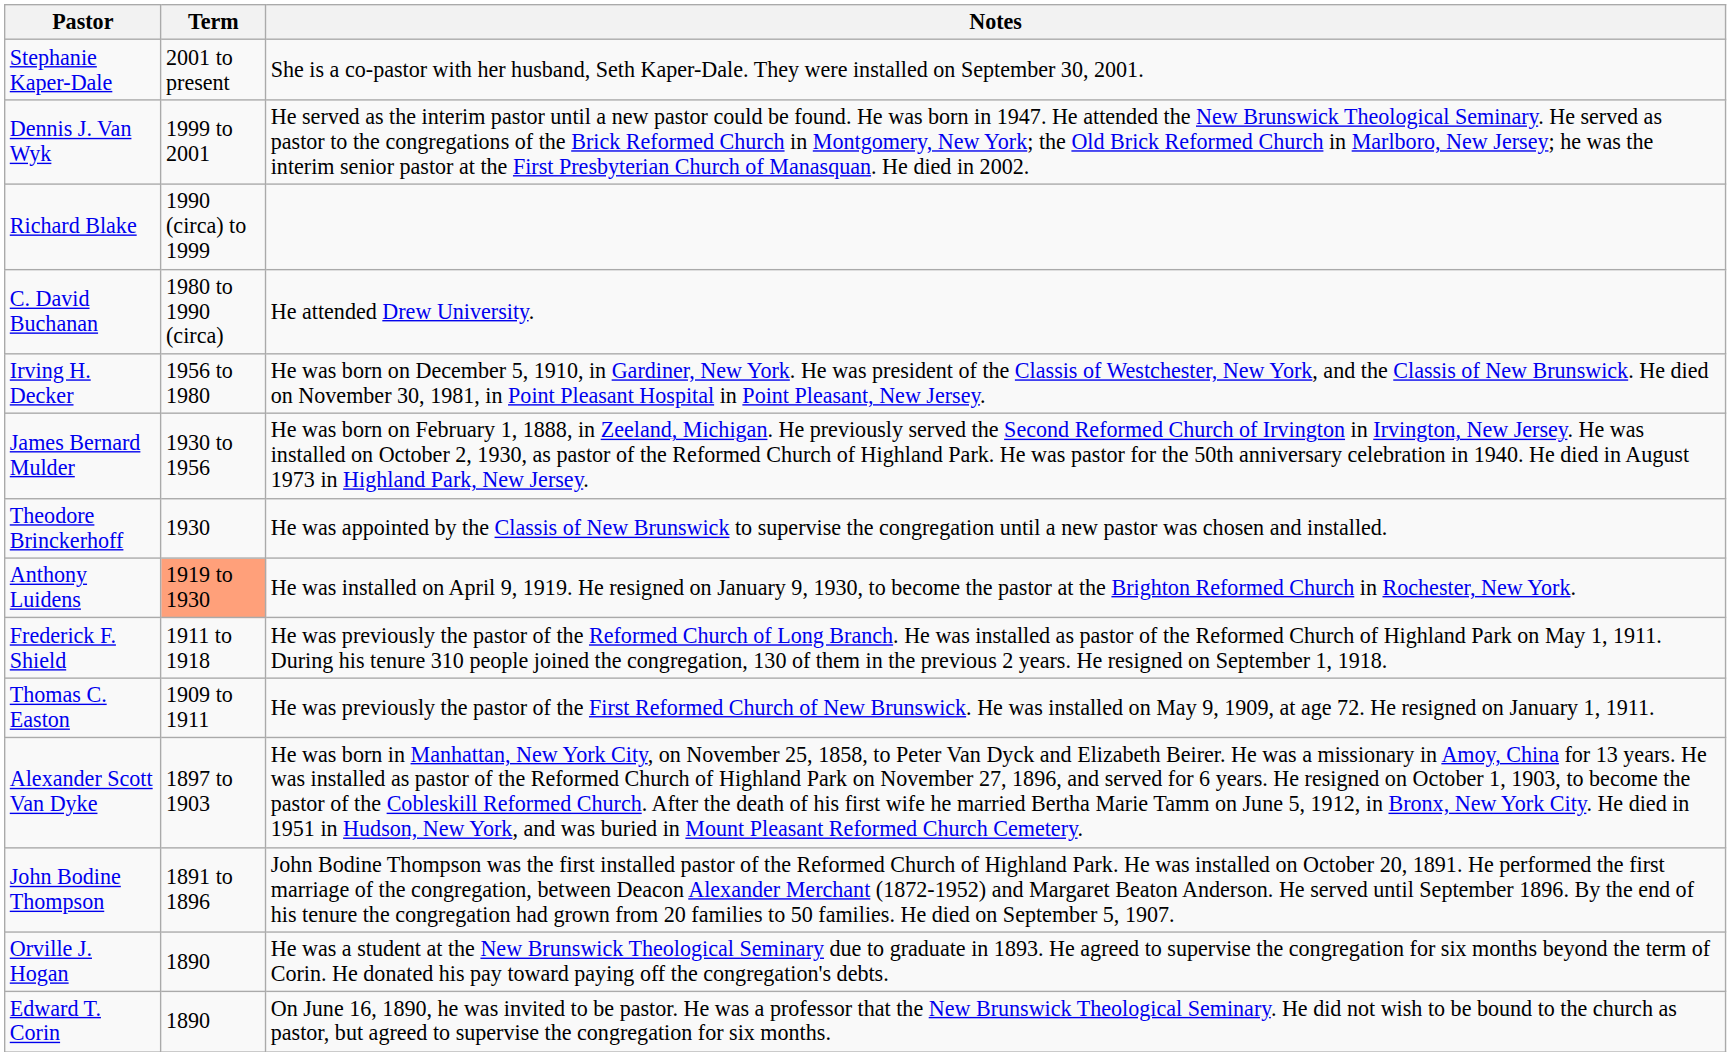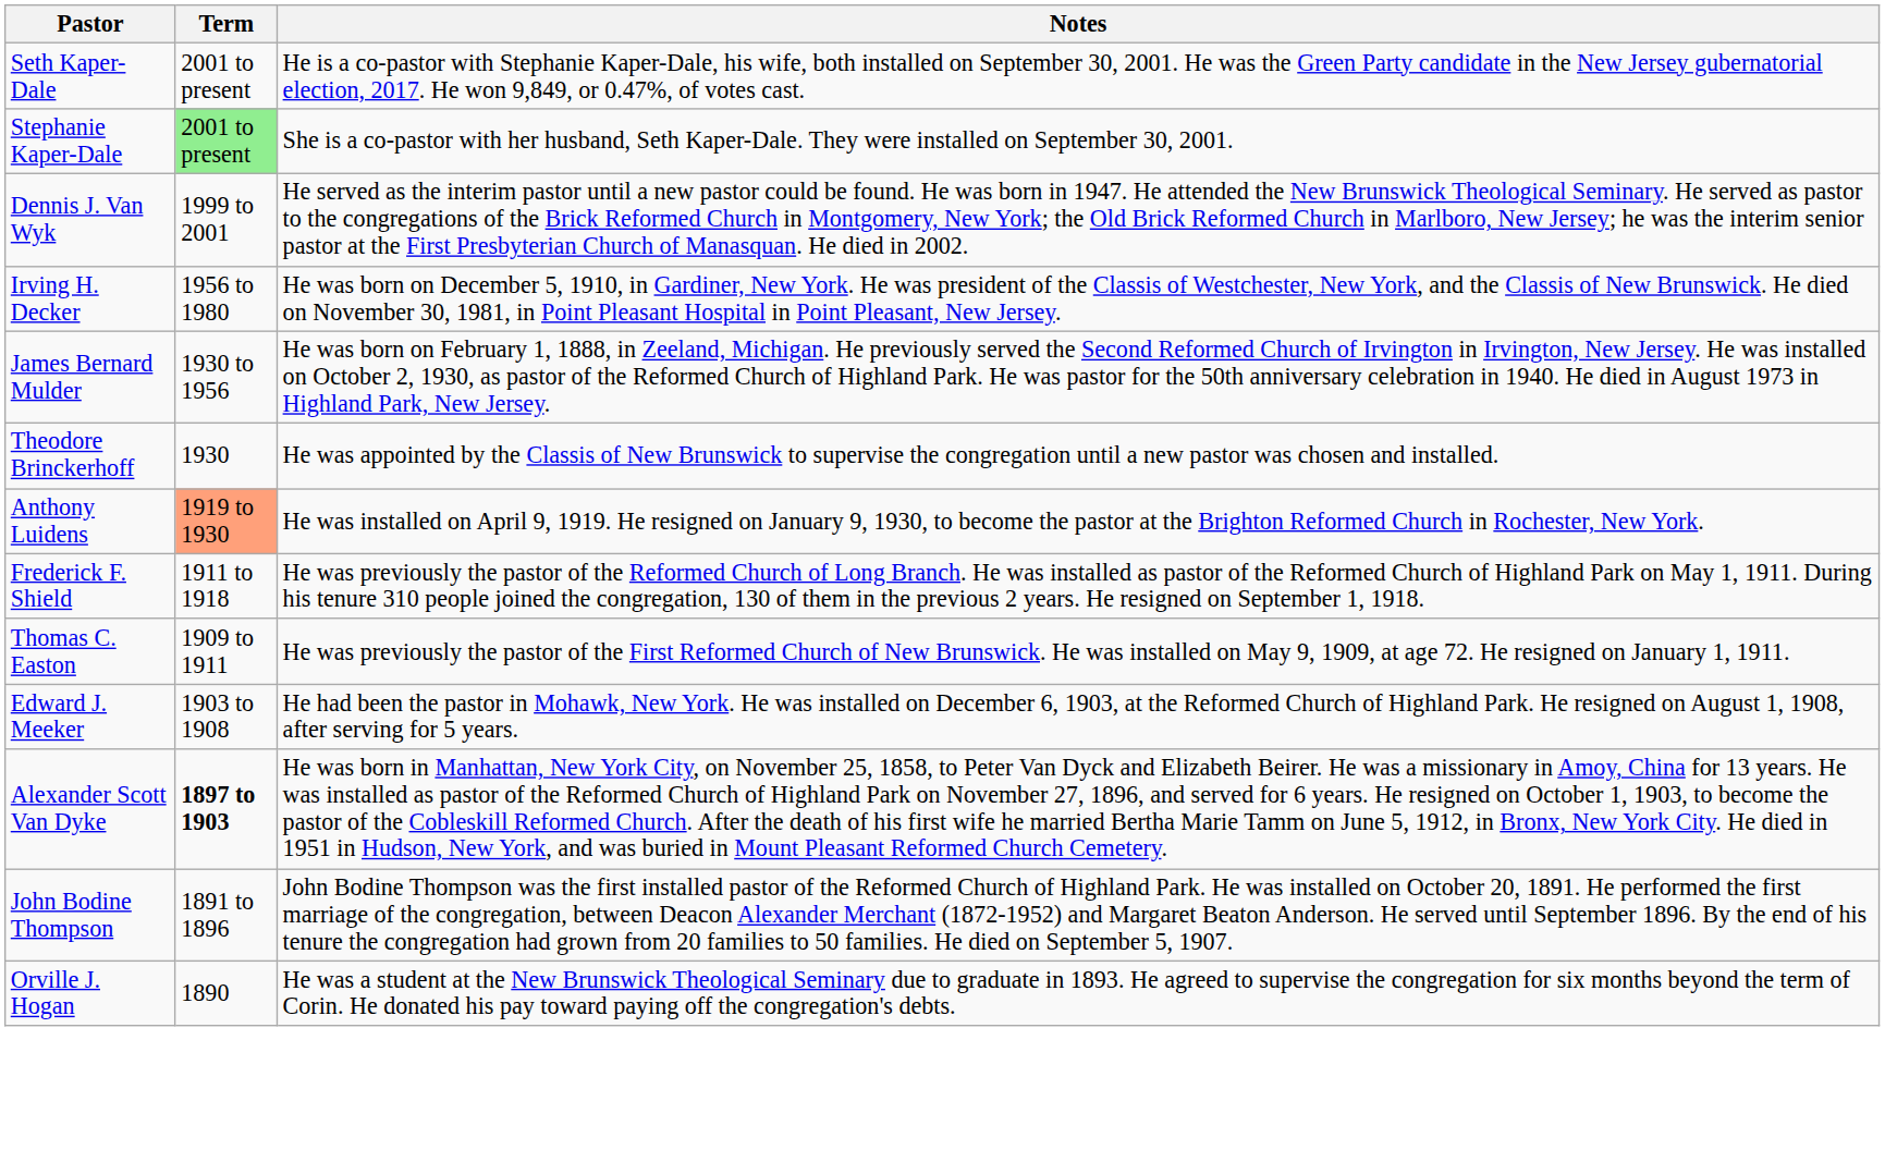+ row: Seth Kaper-Dale | 2001 to present | He is a co-pastor with Stephanie Kaper-Dale, his wife, both installed on September 30, 2001. He was the Green Party candidate in the New Jersey gubernatorial election, 2017. He won 9,849, or 0.47%, of votes cast.
Stephanie Kaper-Dale | Term: no background -> lightgreen background
- row: Richard Blake | 1990 (circa) to 1999
- row: C. David Buchanan | 1980 to 1990 (circa) | He attended Drew University.
+ row: Edward J. Meeker | 1903 to 1908 | He had been the pastor in Mohawk, New York. He was installed on December 6, 1903, at the Reformed Church of Highland Park. He resigned on August 1, 1908, after serving for 5 years.
Alexander Scott Van Dyke | Term: normal -> bold
- row: Edward T. Corin | 1890 | On June 16, 1890, he was invited to be pastor. He was a professor that the New Brunswick Theological Seminary. He did not wish to be bound to the church as pastor, but agreed to supervise the congregation for six months.
